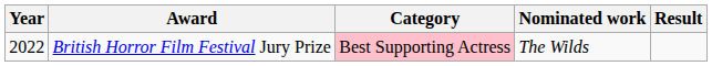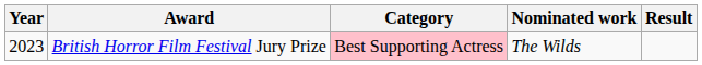British Horror Film Festival Jury Prize | Year: 2022 -> 2023
